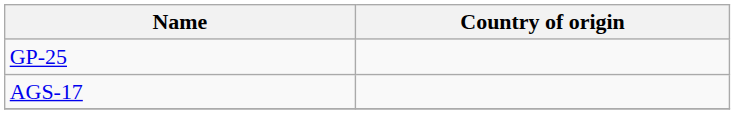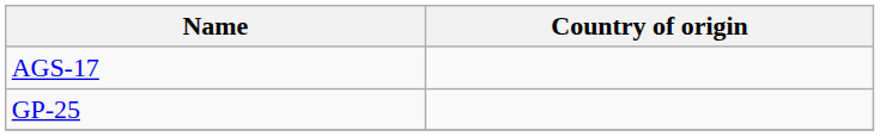rows swapped: GP-25 <-> AGS-17
